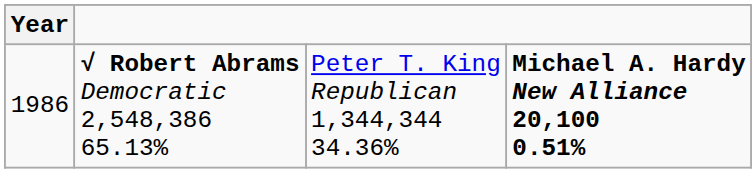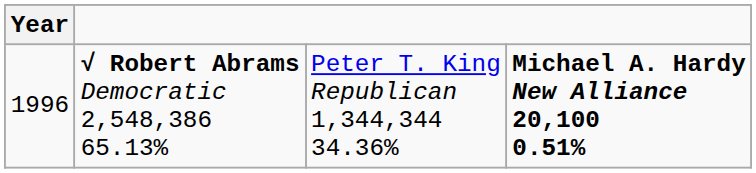√ Robert Abrams Democratic 2,548,386 65.13% | Year: 1986 -> 1996
